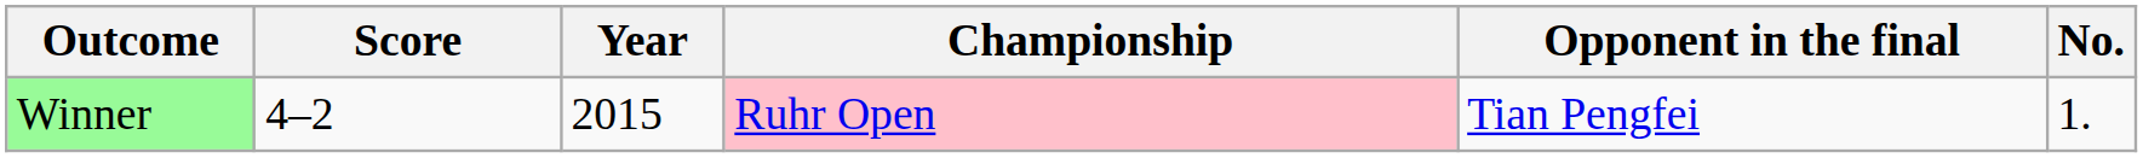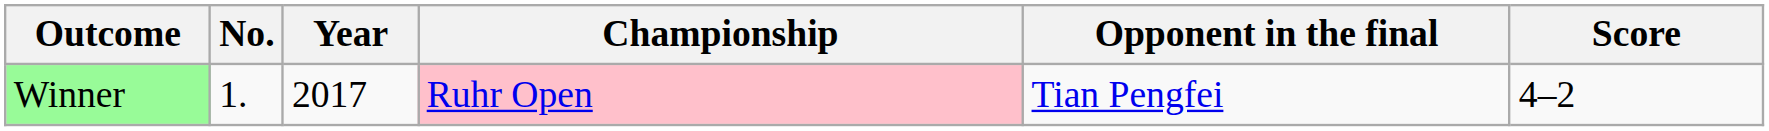columns swapped: No. <-> Score
Winner | Year: 2015 -> 2017
